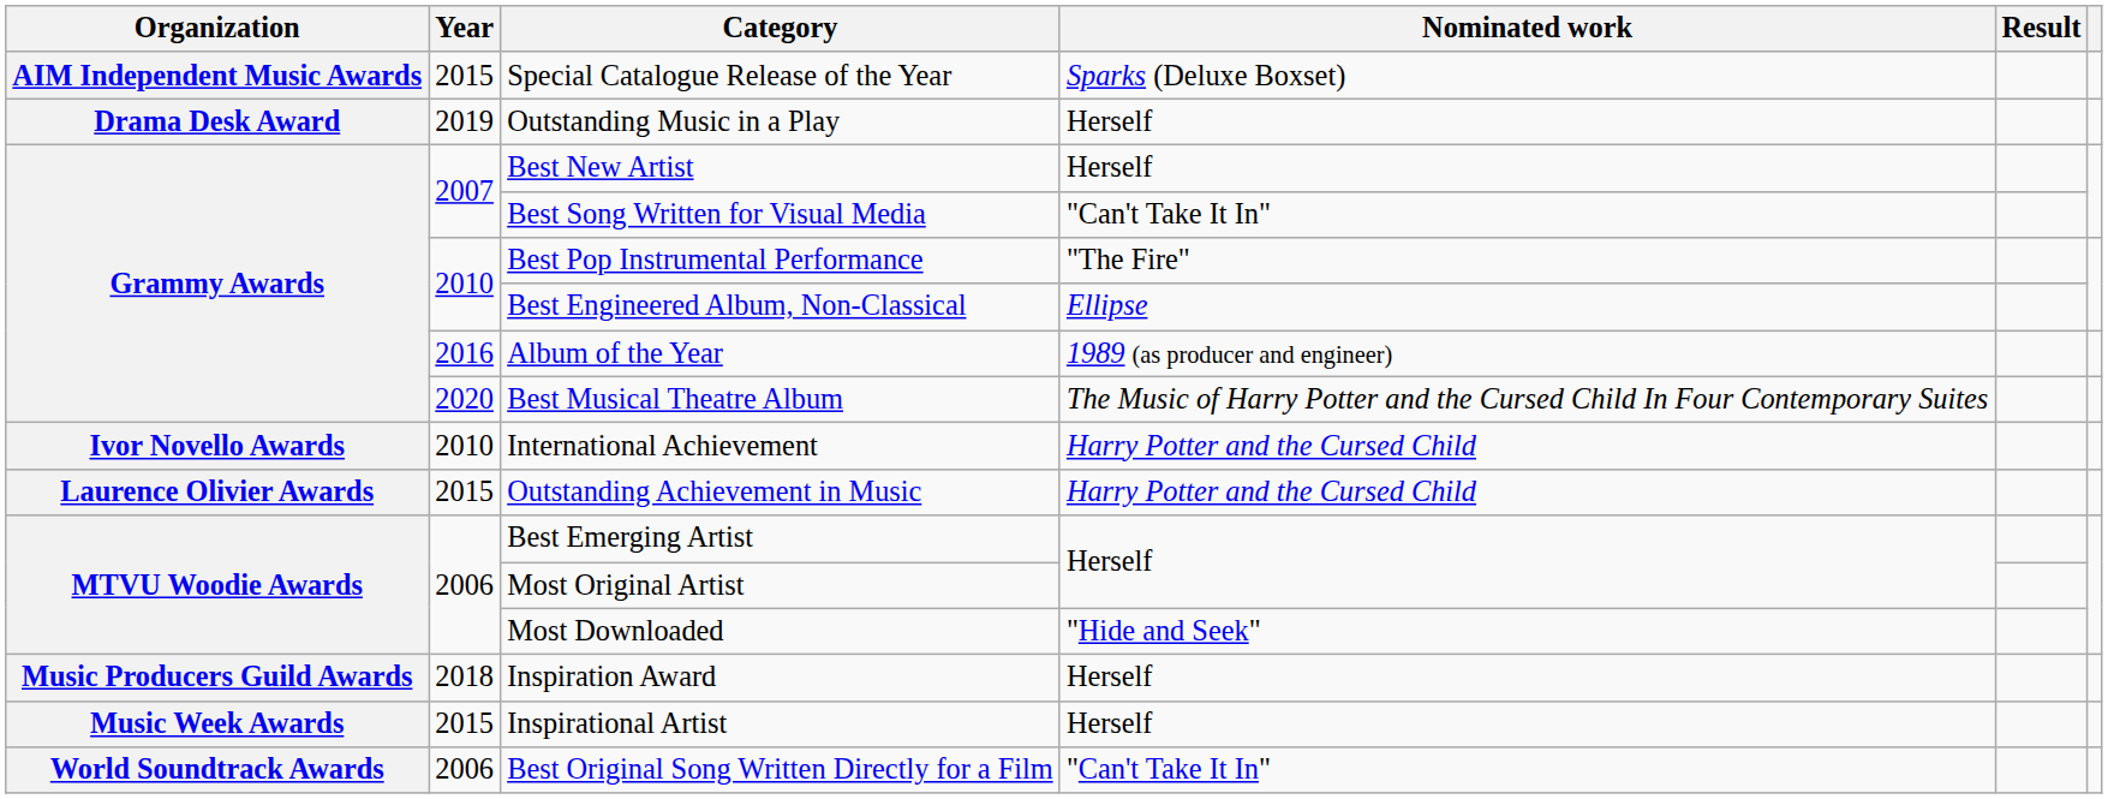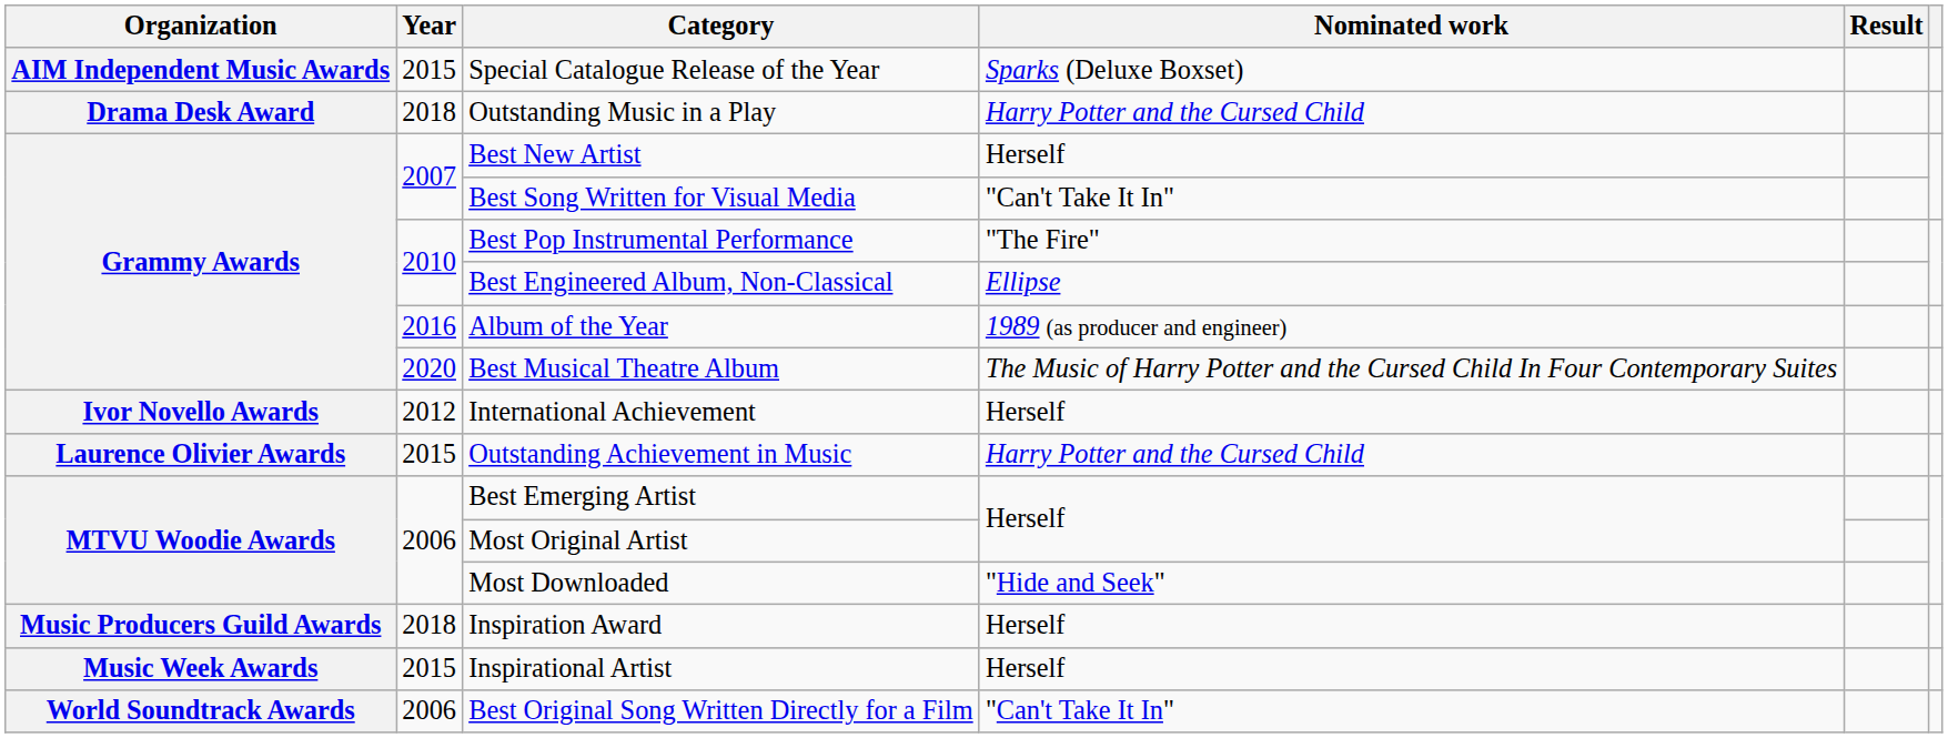Outstanding Music in a Play | Year: 2019 -> 2018
Outstanding Music in a Play | Nominated work: Herself -> Harry Potter and the Cursed Child
International Achievement | Year: 2010 -> 2012
International Achievement | Nominated work: Harry Potter and the Cursed Child -> Herself
